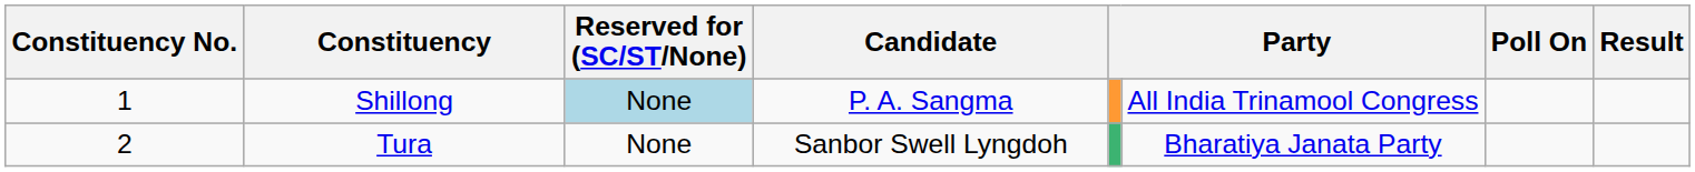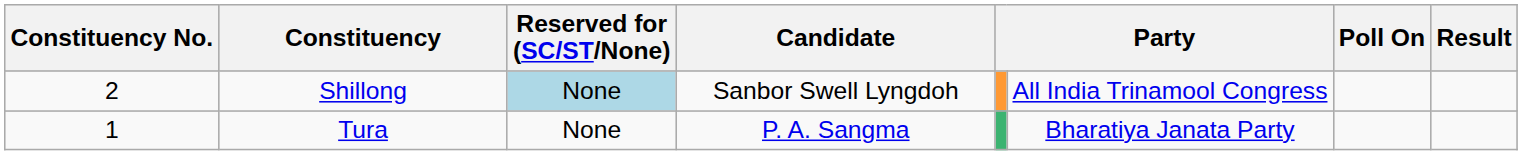Shillong | Constituency No.: 1 -> 2
Shillong | Candidate: P. A. Sangma -> Sanbor Swell Lyngdoh
Tura | Constituency No.: 2 -> 1
Tura | Candidate: Sanbor Swell Lyngdoh -> P. A. Sangma
